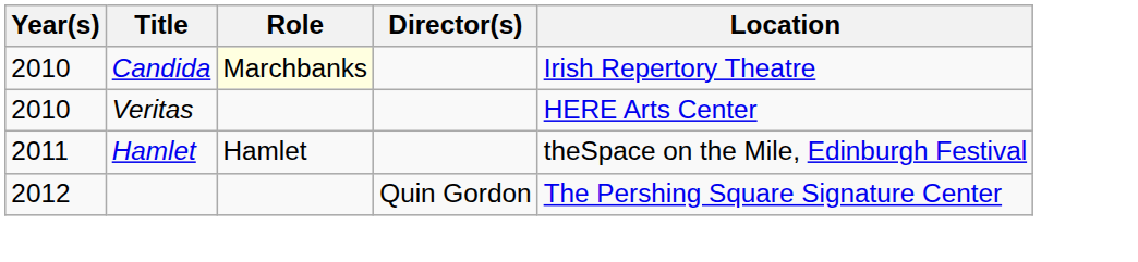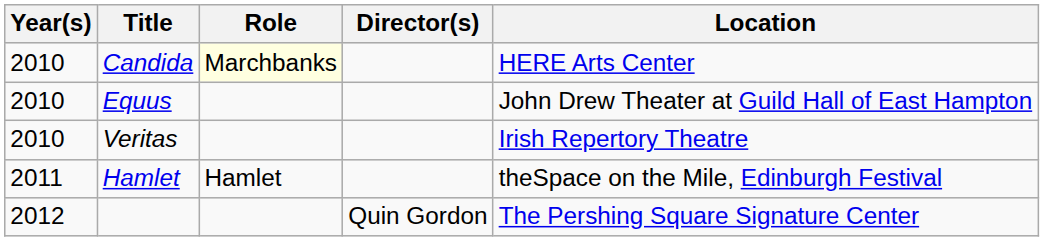Candida | Location: Irish Repertory Theatre -> HERE Arts Center
+ row: 2010 | Equus | John Drew Theater at Guild Hall of East Hampton
Veritas | Location: HERE Arts Center -> Irish Repertory Theatre
